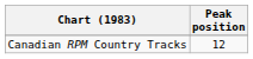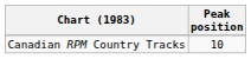Canadian RPM Country Tracks | Peak position: 12 -> 10
